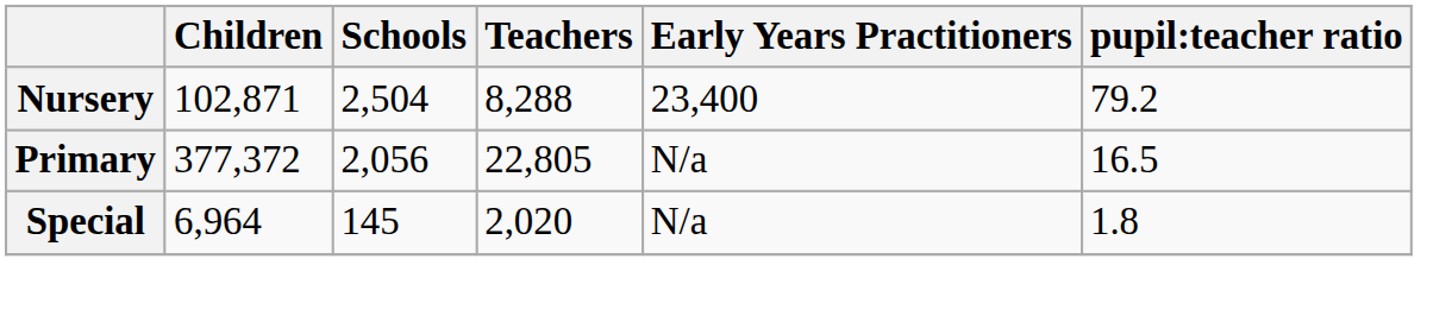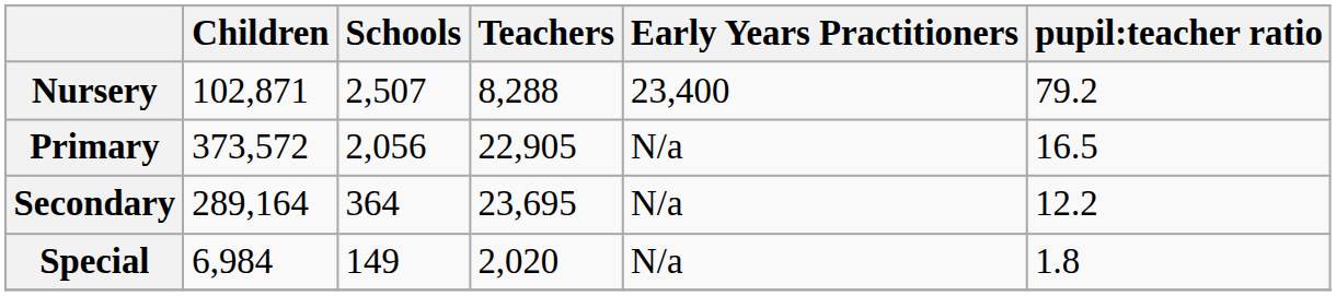Nursery | Schools: 2,504 -> 2,507
Primary | Children: 377,372 -> 373,572
Primary | Teachers: 22,805 -> 22,905
+ row: Secondary | 289,164 | 364 | 23,695 | N/a | 12.2
Special | Children: 6,964 -> 6,984
Special | Schools: 145 -> 149
